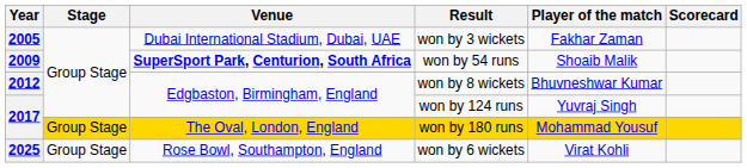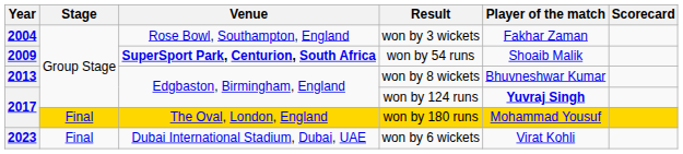won by 3 wickets | Year: 2005 -> 2004
won by 3 wickets | Venue: Dubai International Stadium, Dubai, UAE -> Rose Bowl, Southampton, England
won by 8 wickets | Year: 2012 -> 2013
won by 124 runs | Player of the match: normal -> bold
won by 180 runs | Stage: Group Stage -> Final
won by 6 wickets | Year: 2025 -> 2023
won by 6 wickets | Stage: Group Stage -> Final
won by 6 wickets | Venue: Rose Bowl, Southampton, England -> Dubai International Stadium, Dubai, UAE
